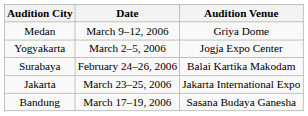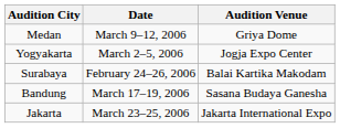rows swapped: Bandung <-> Jakarta
